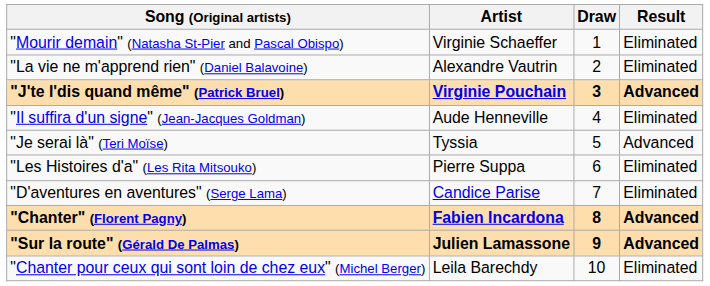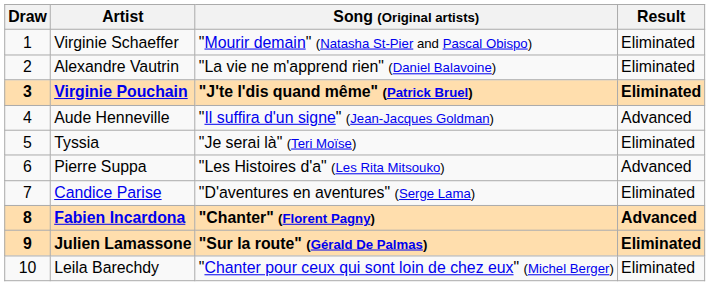columns swapped: Draw <-> Song (Original artists)
Virginie Pouchain | Result: Advanced -> Eliminated
Aude Henneville | Result: Eliminated -> Advanced
Tyssia | Result: Advanced -> Eliminated
Pierre Suppa | Result: Eliminated -> Advanced
Julien Lamassone | Result: Advanced -> Eliminated
